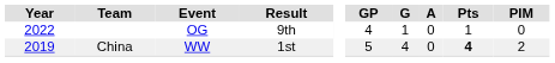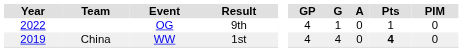China | GP: 5 -> 4
China | PIM: 2 -> 0
